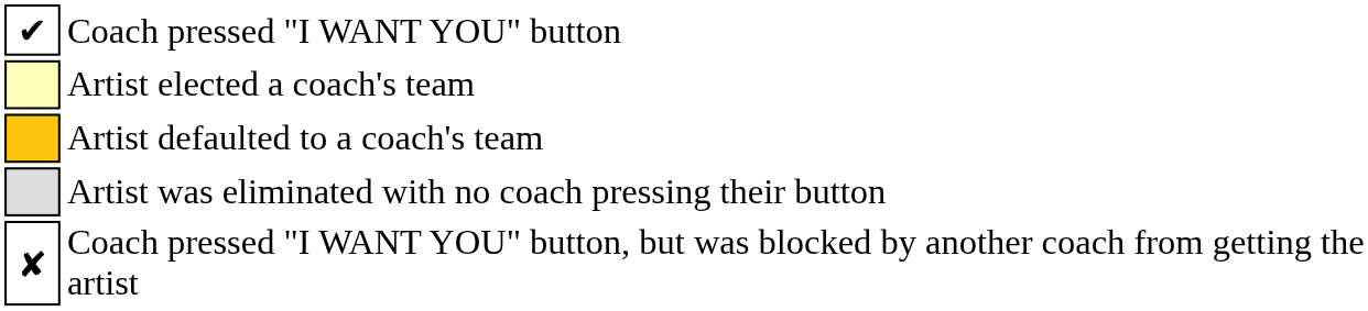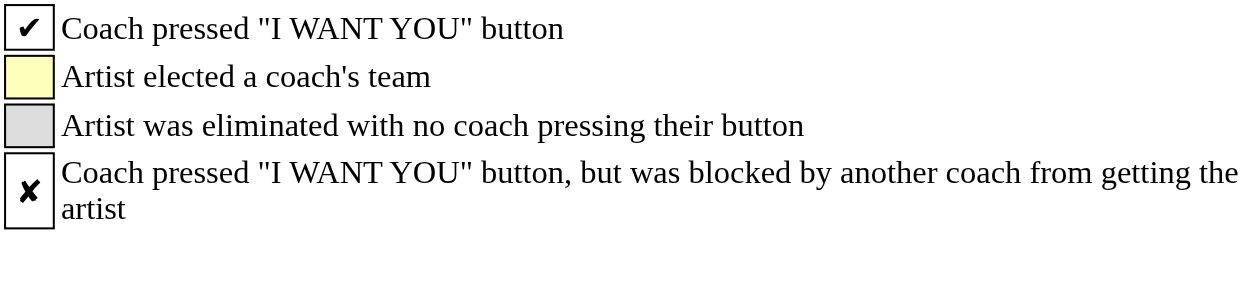- row: Artist defaulted to a coach's team
